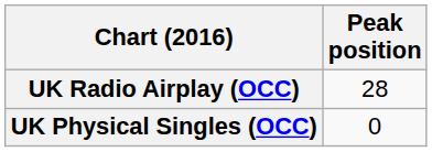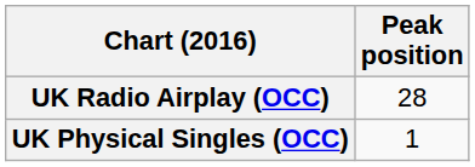UK Physical Singles (OCC) | Peak position: 0 -> 1
